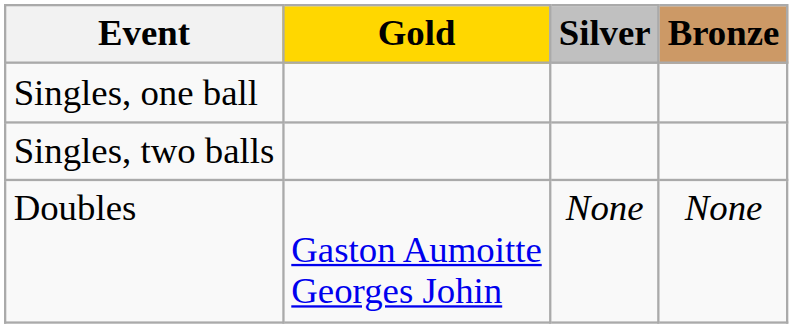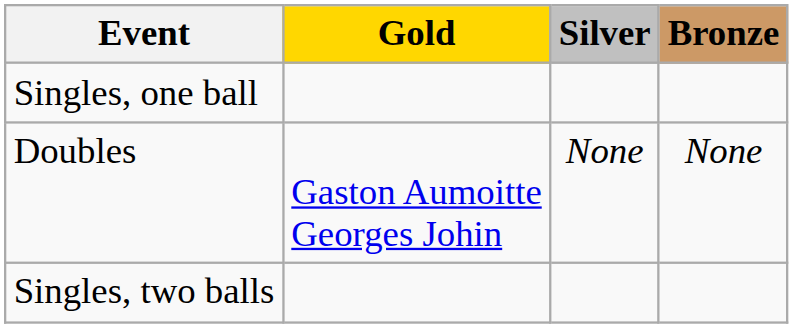rows swapped: Singles, two balls <-> Doubles
